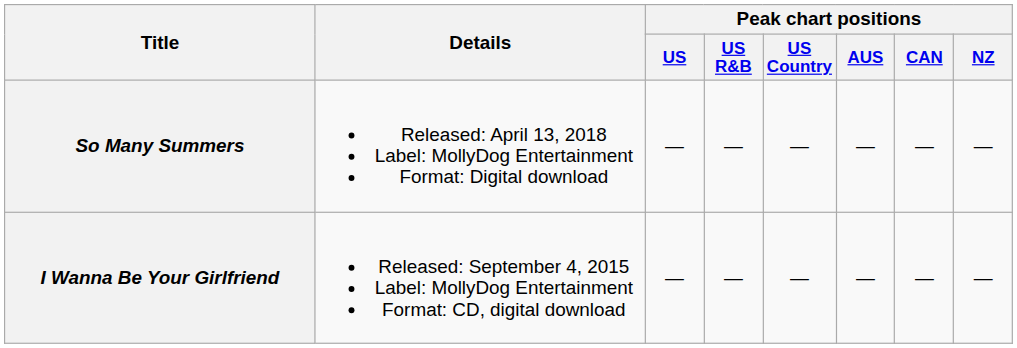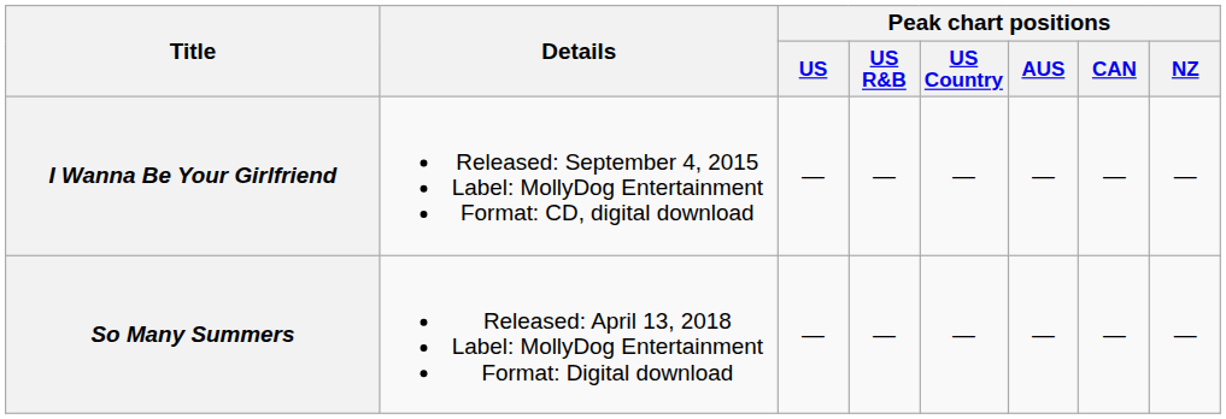rows swapped: I Wanna Be Your Girlfriend <-> So Many Summers
